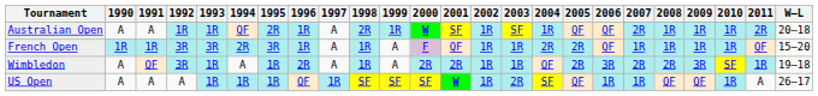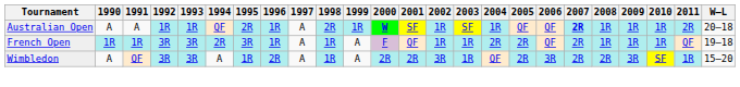Australian Open | 2007: normal -> bold
French Open | 2007: 1R -> 2R
French Open | W–L: 15–20 -> 19–18
Wimbledon | 1993: 1R -> 3R
Wimbledon | 2002: 1R -> 3R
Wimbledon | W–L: 19–18 -> 15–20
- row: US Open | A | A | A | 1R | 1R | 1R | QF | 1R | SF | SF | SF | W | 1R | 2R | SF | QF | 1R | 1R | QF | QF | 1R | A | 26–17
